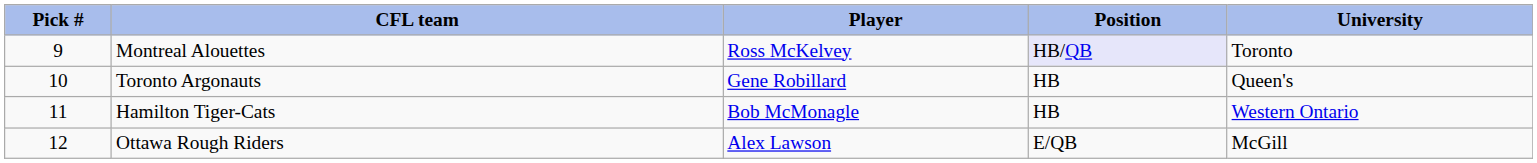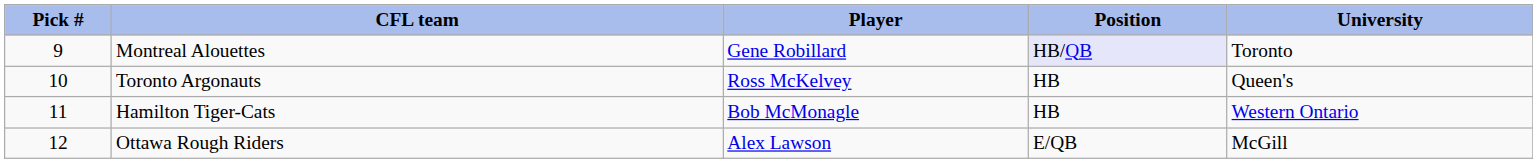Montreal Alouettes | Player: Ross McKelvey -> Gene Robillard
Toronto Argonauts | Player: Gene Robillard -> Ross McKelvey
